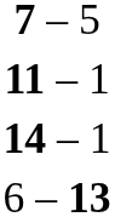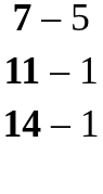- row: 6 – 13
